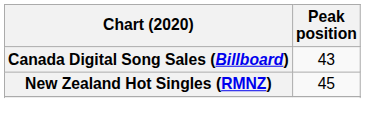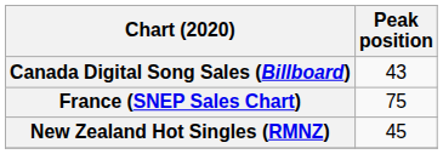+ row: France (SNEP Sales Chart) | 75
